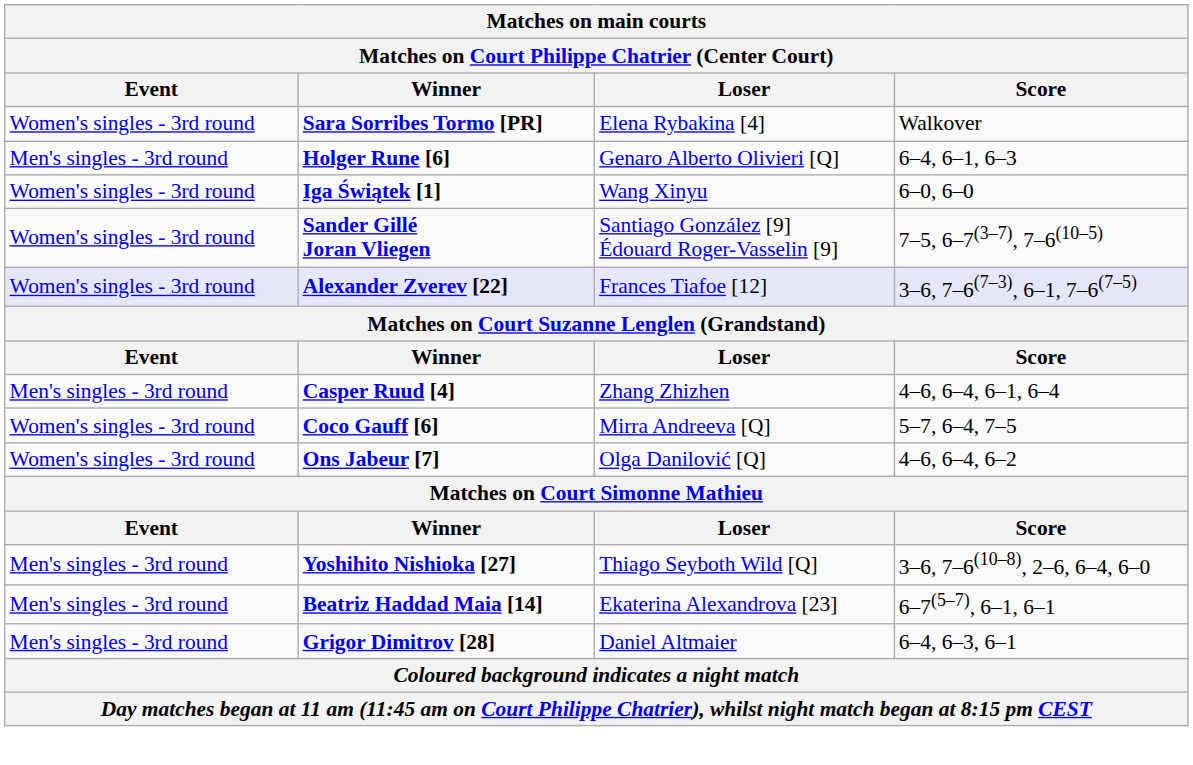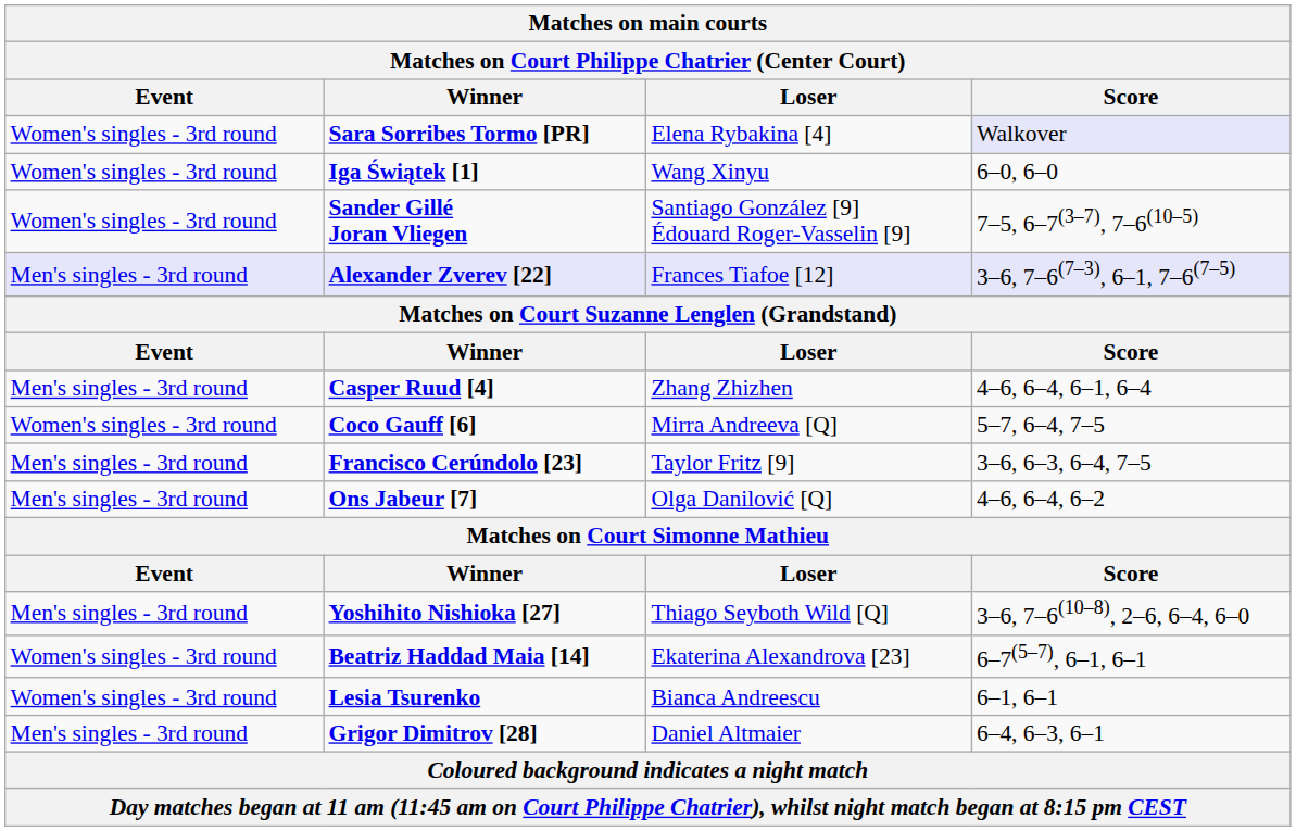Sara Sorribes Tormo [PR] | Score: no background -> lavender background
- row: Men's singles - 3rd round | Holger Rune [6] | Genaro Alberto Olivieri [Q] | 6–4, 6–1, 6–3
Alexander Zverev [22] | Event: Women's singles - 3rd round -> Men's singles - 3rd round
+ row: Men's singles - 3rd round | Francisco Cerúndolo [23] | Taylor Fritz [9] | 3–6, 6–3, 6–4, 7–5
Ons Jabeur [7] | Event: Women's singles - 3rd round -> Men's singles - 3rd round
Beatriz Haddad Maia [14] | Event: Men's singles - 3rd round -> Women's singles - 3rd round
+ row: Women's singles - 3rd round | Lesia Tsurenko | Bianca Andreescu | 6–1, 6–1
